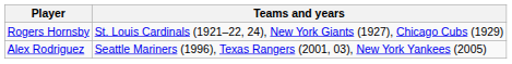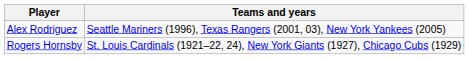rows swapped: Rogers Hornsby <-> Alex Rodriguez
